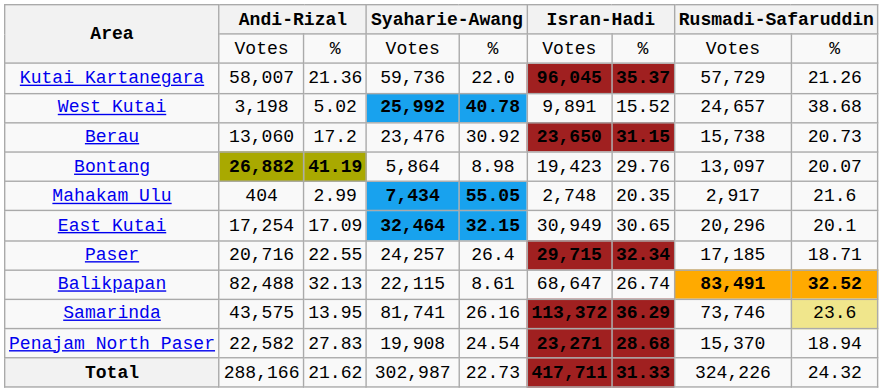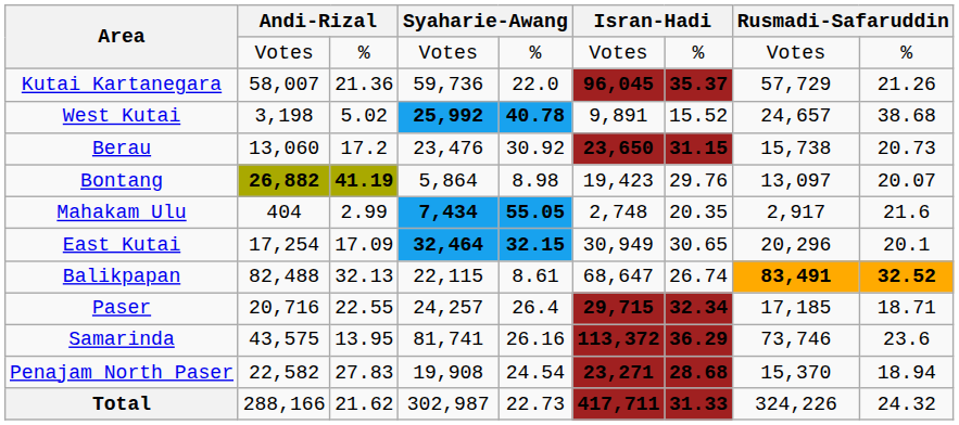rows swapped: Balikpapan <-> Paser
Samarinda | column 9: khaki background -> no background
